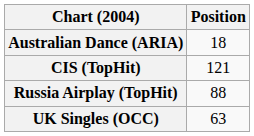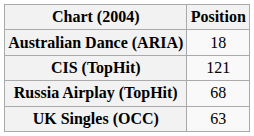Russia Airplay (TopHit) | Position: 88 -> 68
